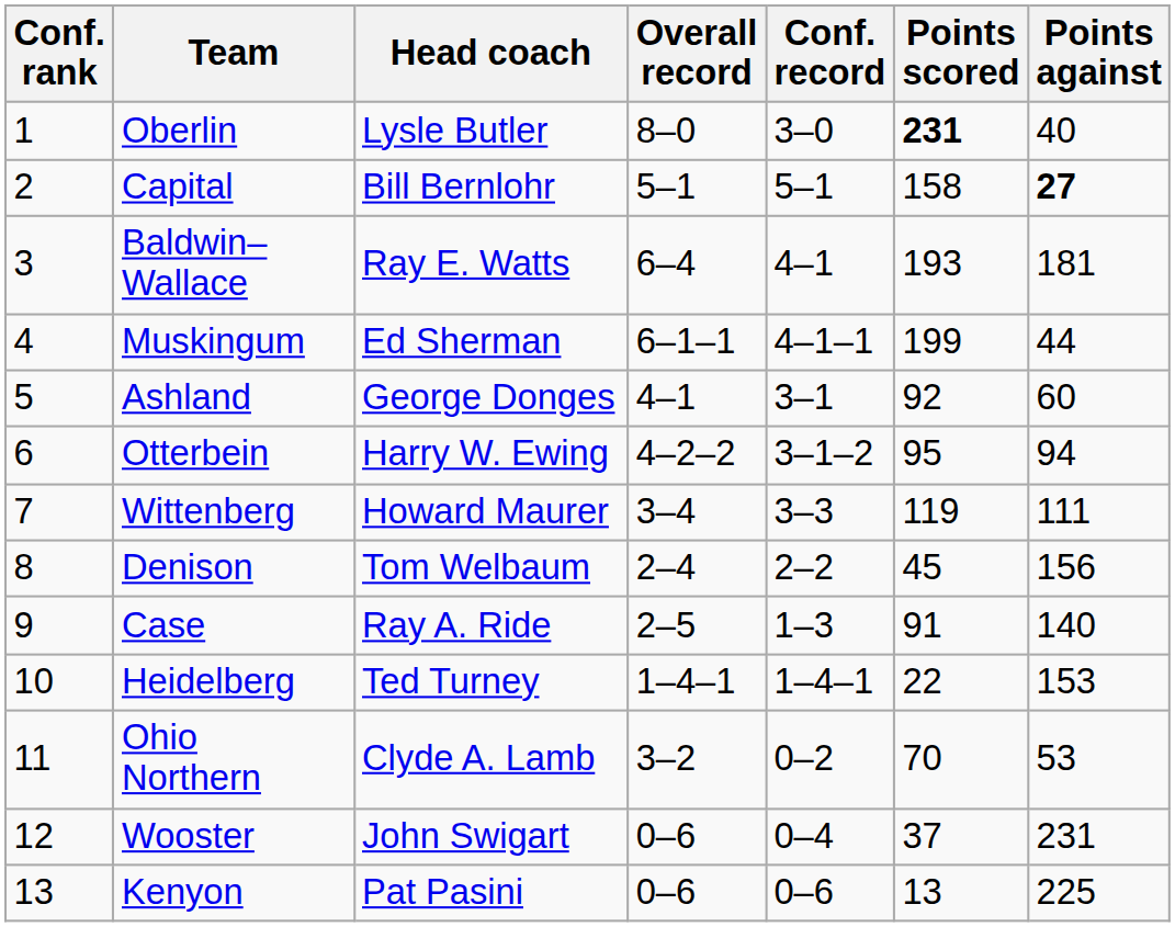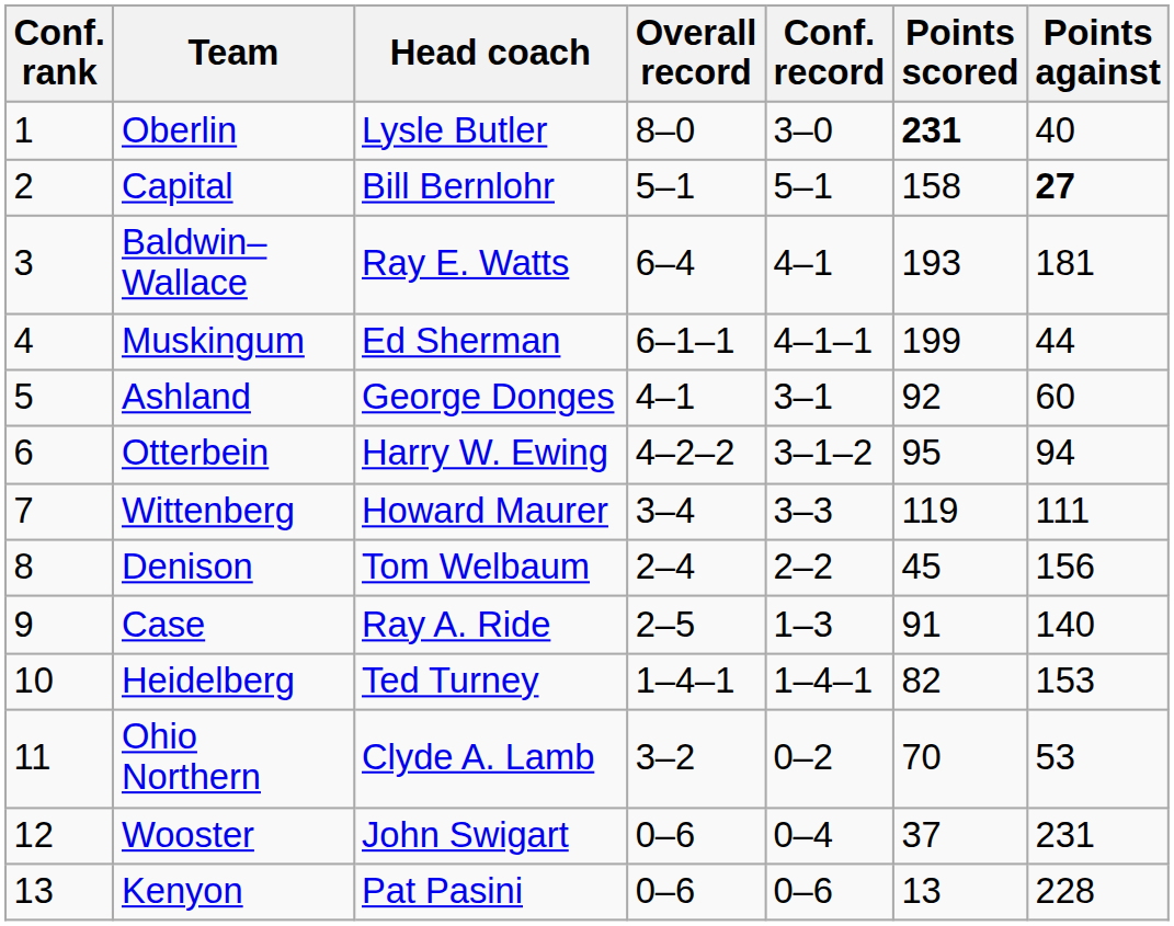Heidelberg | Points scored: 22 -> 82
Kenyon | Points against: 225 -> 228
